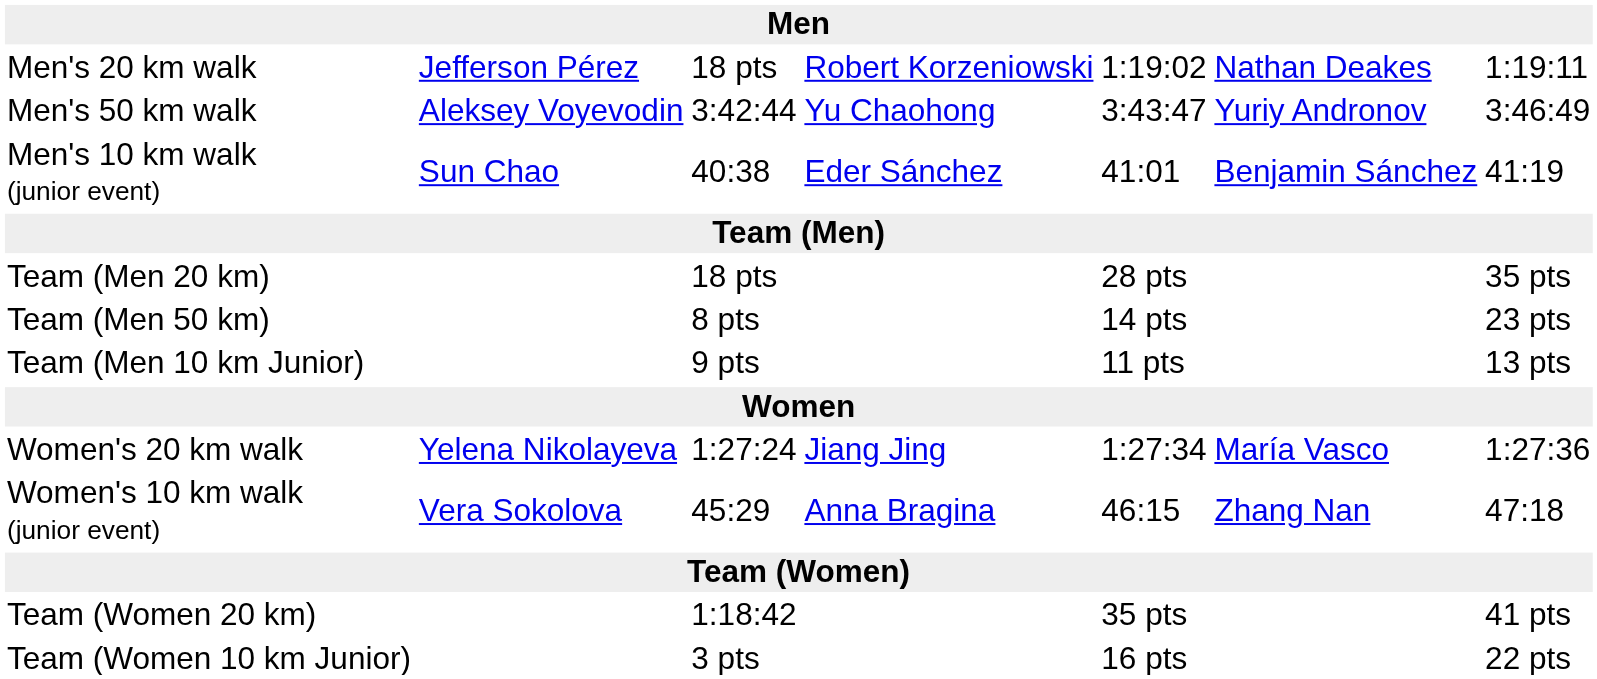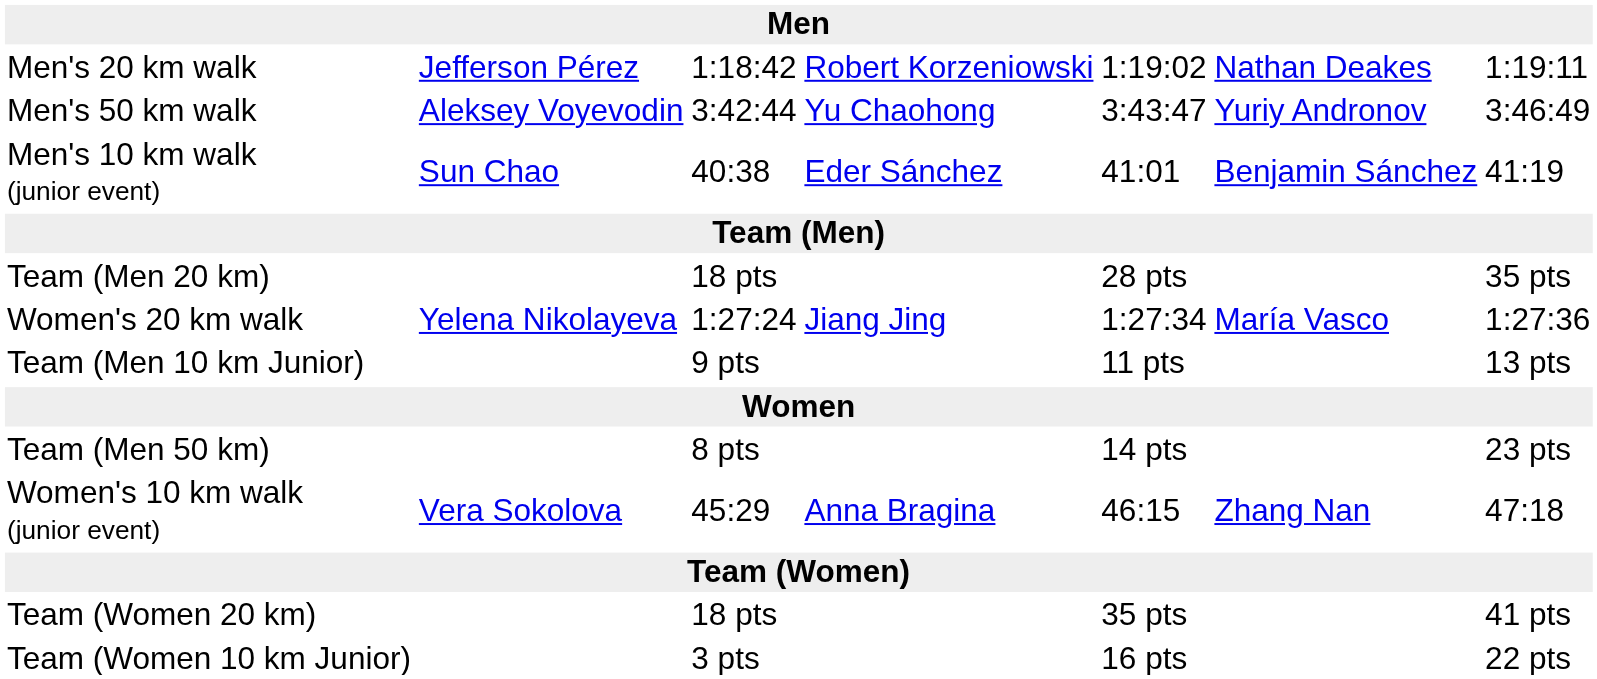Men's 20 km walk | column 3: 18 pts -> 1:18:42
rows swapped: Team (Men 50 km) <-> Women's 20 km walk
Team (Women 20 km) | column 3: 1:18:42 -> 18 pts
